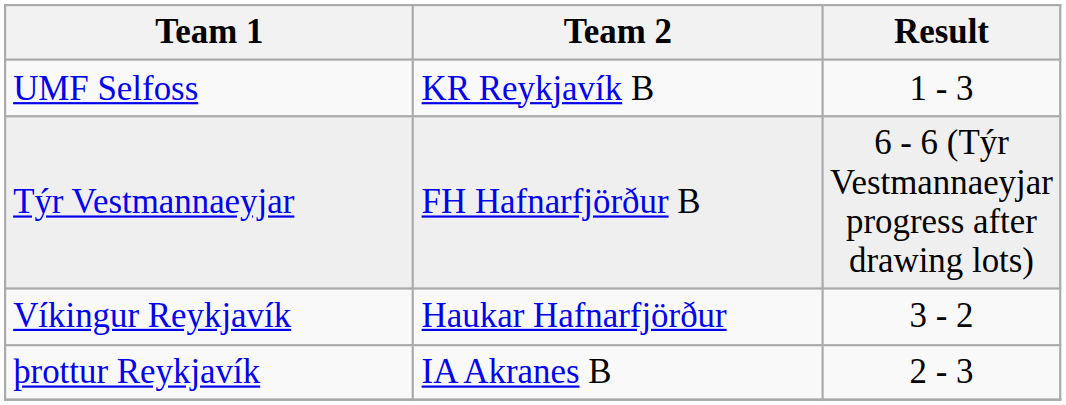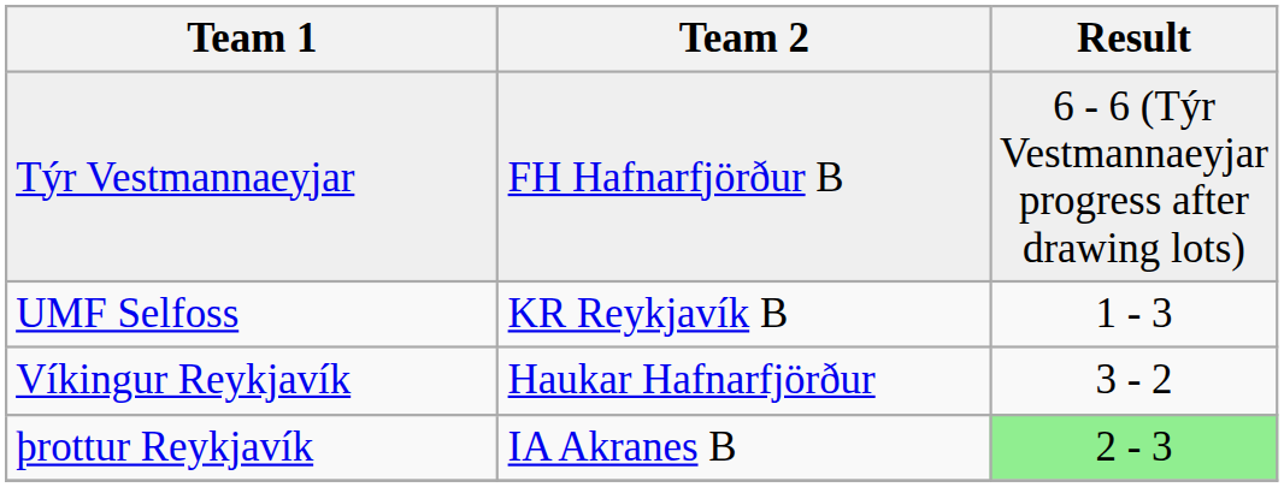rows swapped: UMF Selfoss <-> Týr Vestmannaeyjar
þrottur Reykjavík | Result: no background -> lightgreen background
